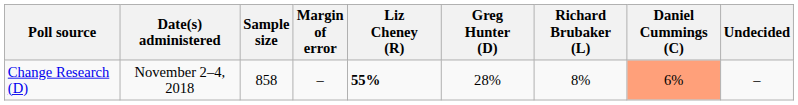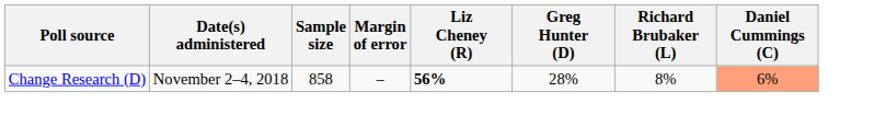- column: Undecided | –
Change Research (D) | Liz Cheney (R): 55% -> 56%
